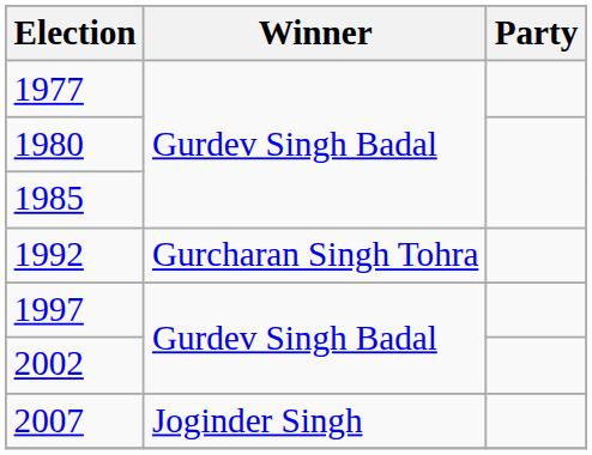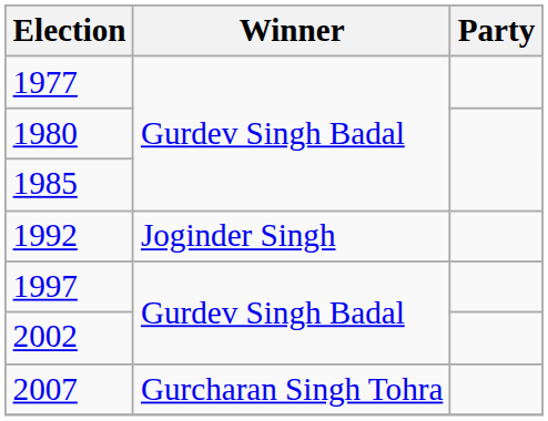1992 | Winner: Gurcharan Singh Tohra -> Joginder Singh
2007 | Winner: Joginder Singh -> Gurcharan Singh Tohra
